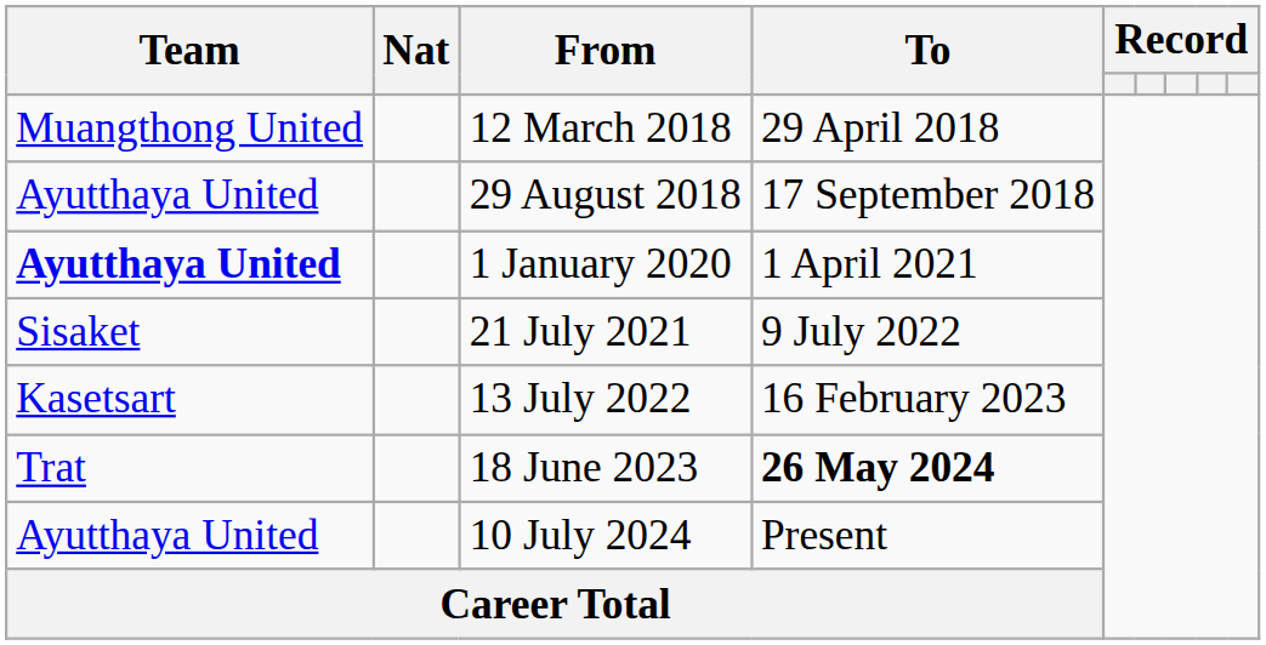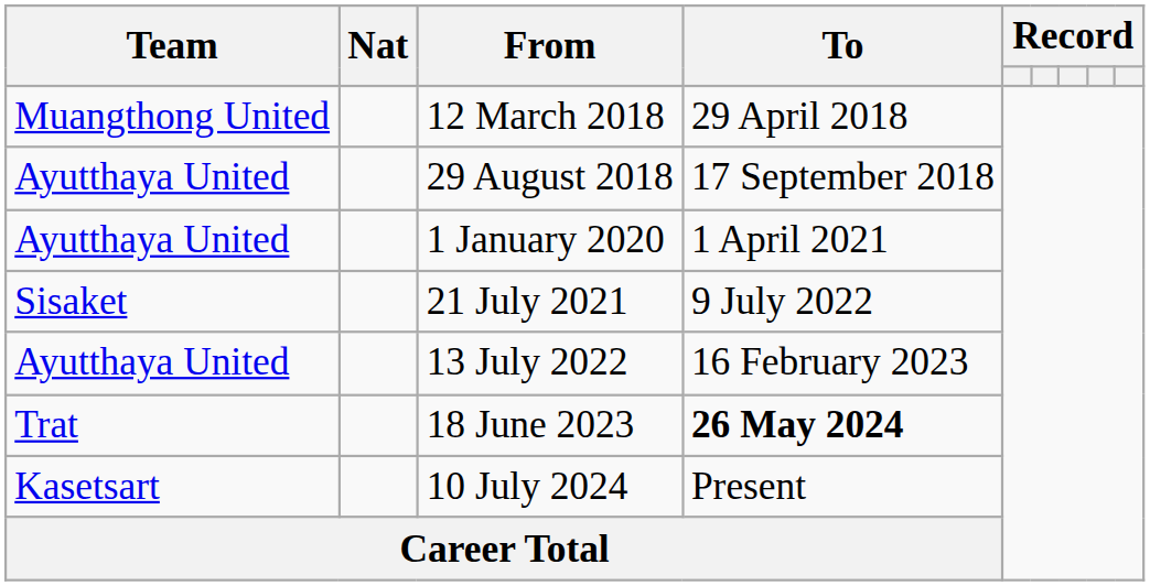1 January 2020 | Team: bold -> normal
13 July 2022 | Team: Kasetsart -> Ayutthaya United
10 July 2024 | Team: Ayutthaya United -> Kasetsart
